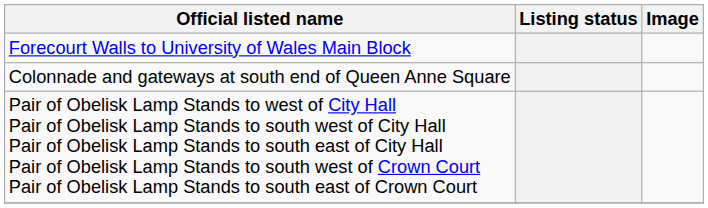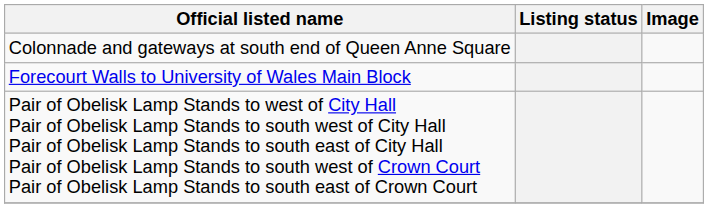rows swapped: Forecourt Walls to University of Wales Main Block <-> Colonnade and gateways at south end of Queen Anne Square
